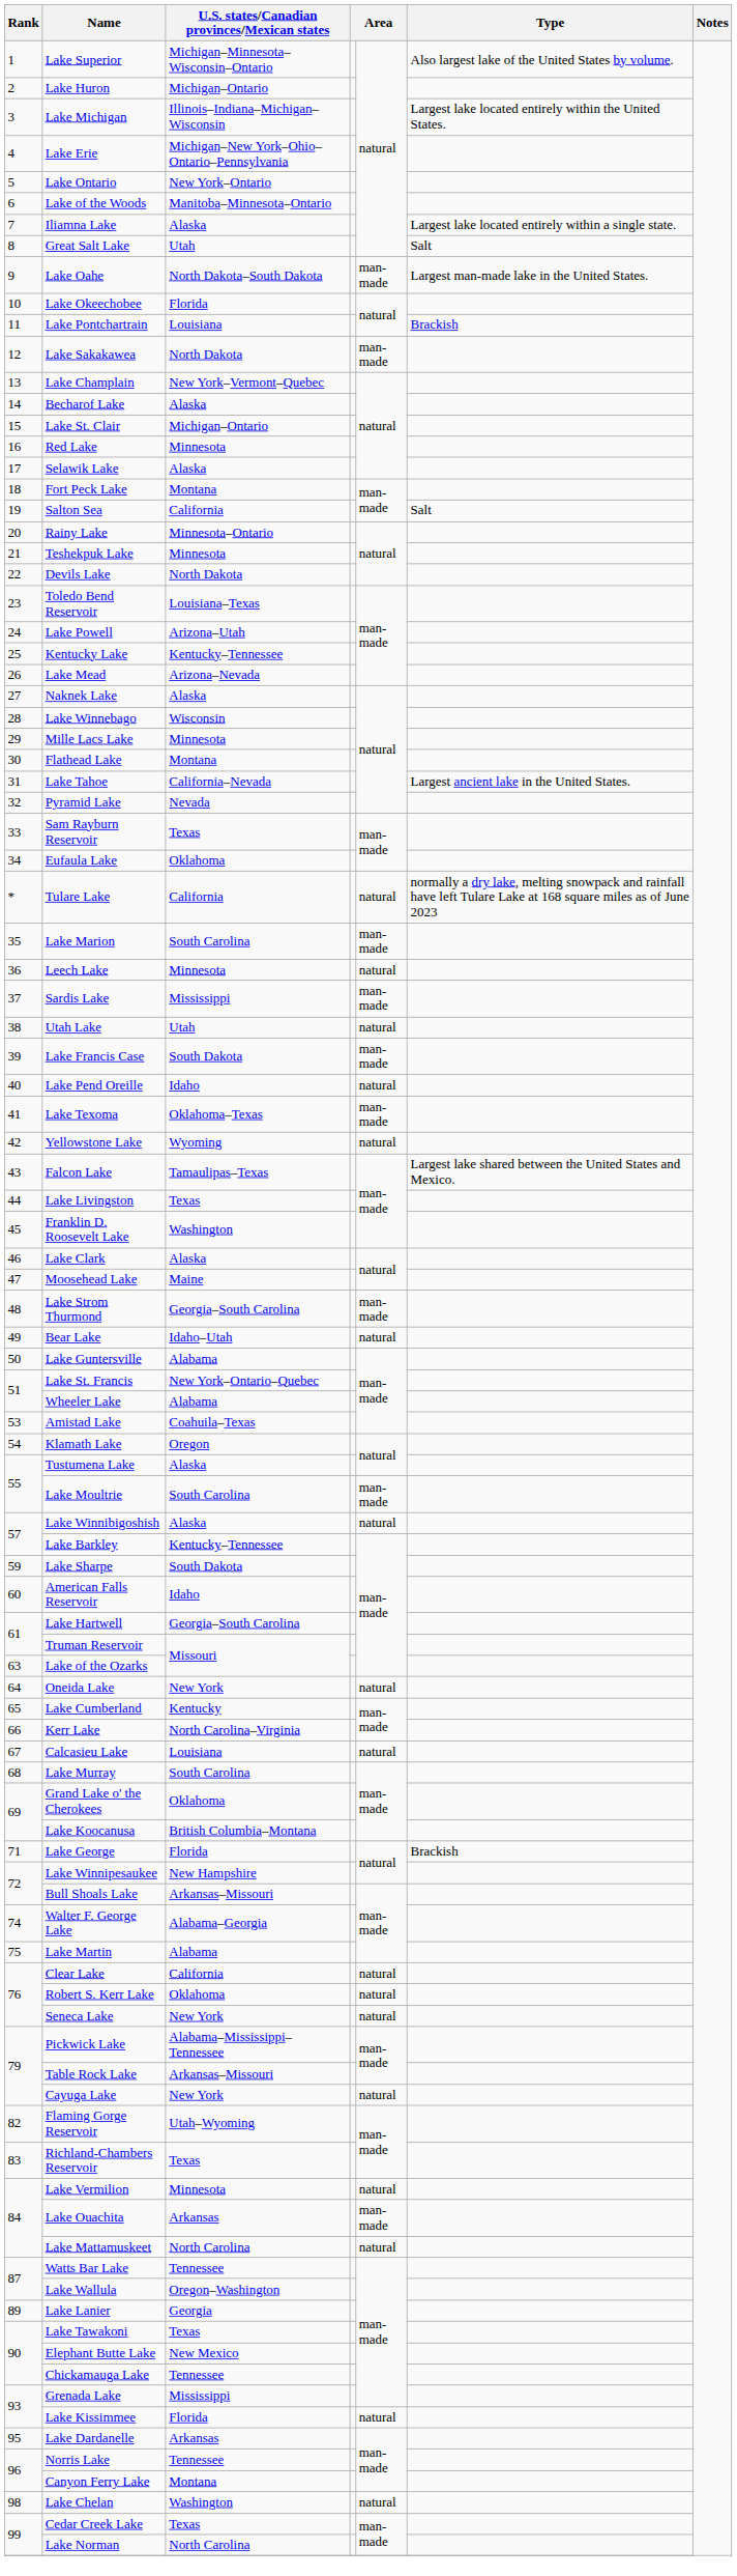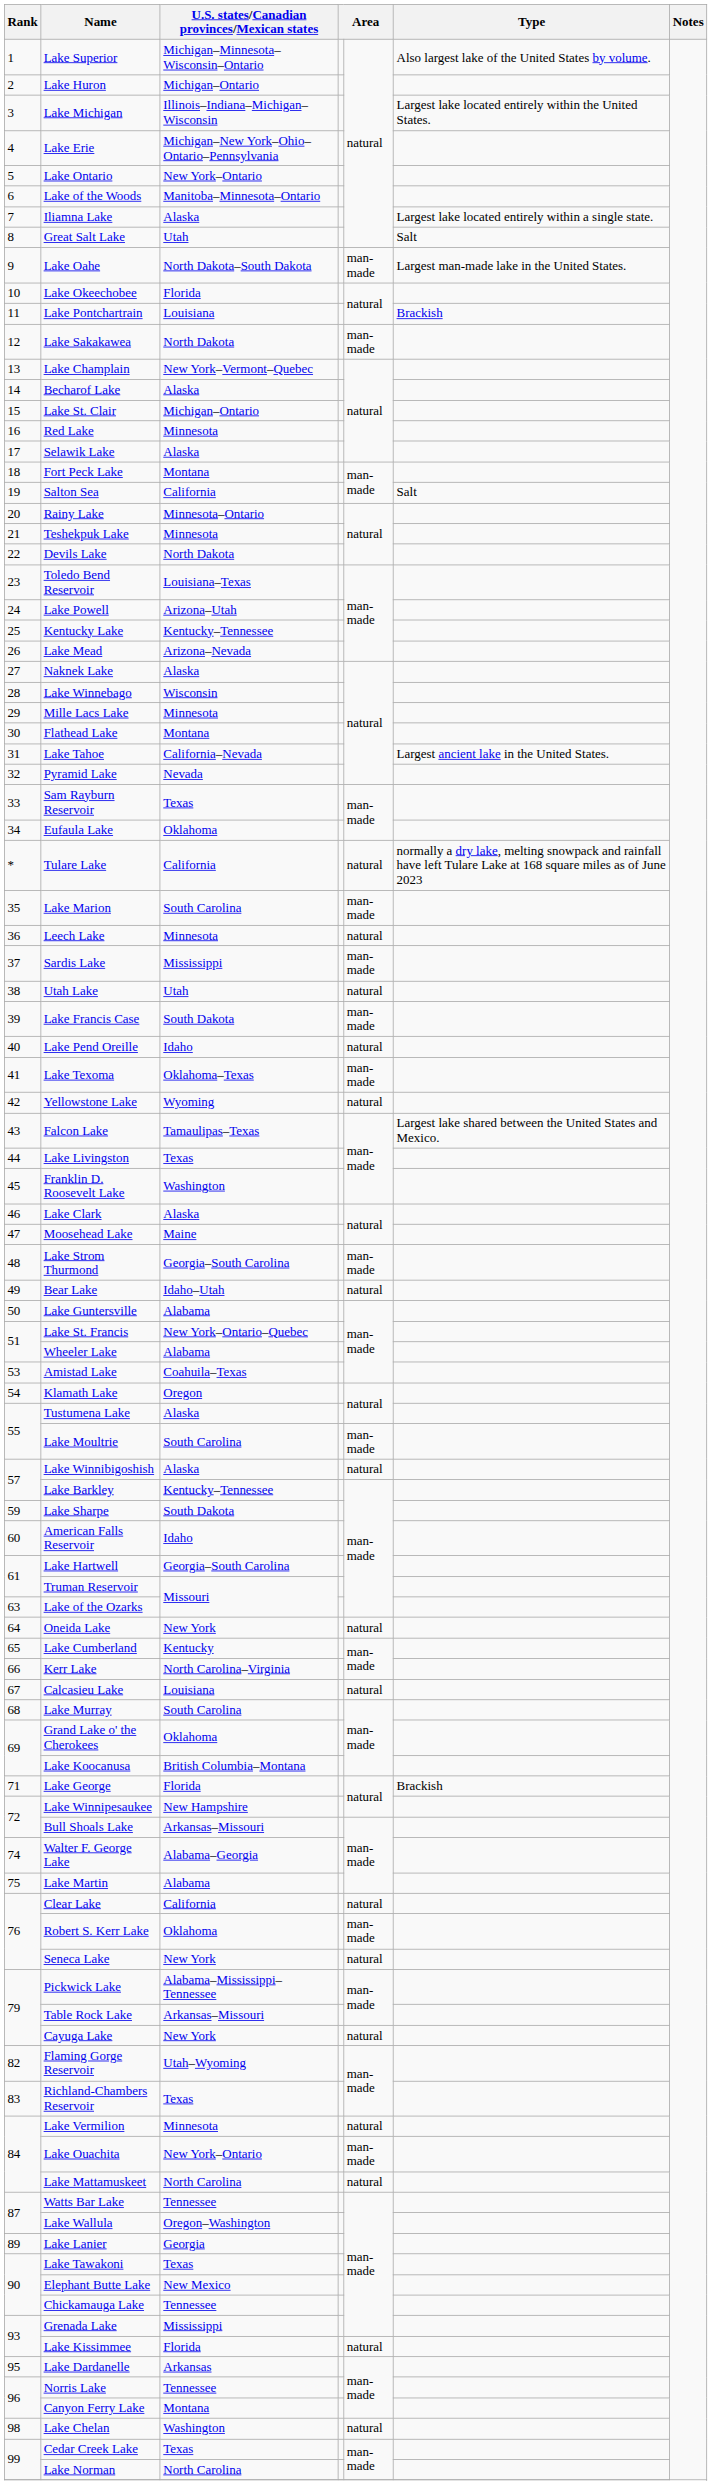Robert S. Kerr Lake | column 5: natural -> man-made
Lake Ouachita | U.S. states/Canadian provinces/Mexican states: Arkansas -> New York–Ontario
